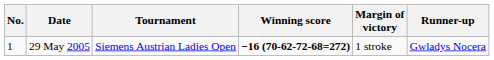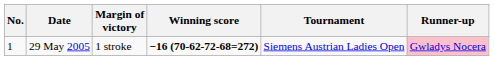columns swapped: Tournament <-> Margin of victory
29 May 2005 | Runner-up: no background -> pink background
